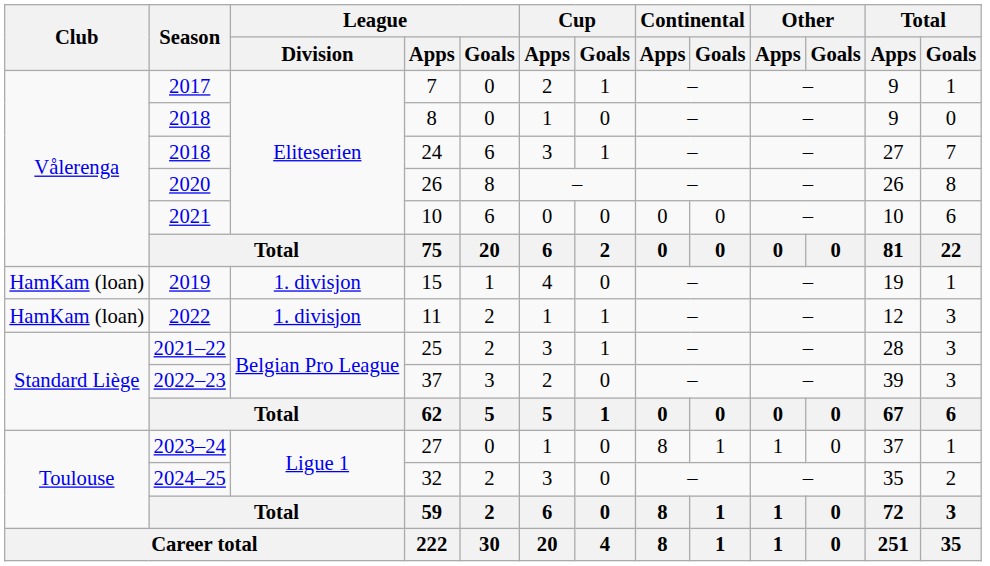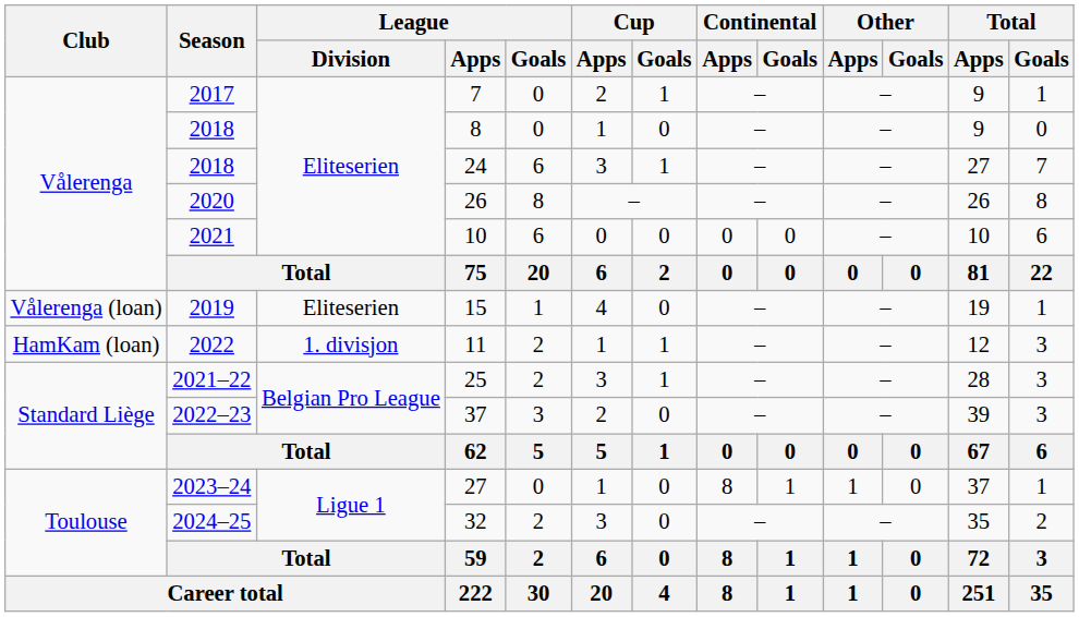15 | Club: HamKam (loan) -> Vålerenga (loan)
15 | League / Division: 1. divisjon -> Eliteserien
